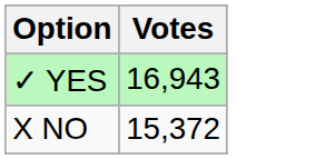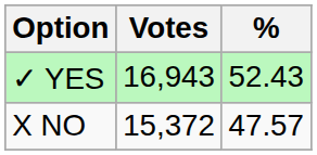+ column: % | 52.43 | 47.57
